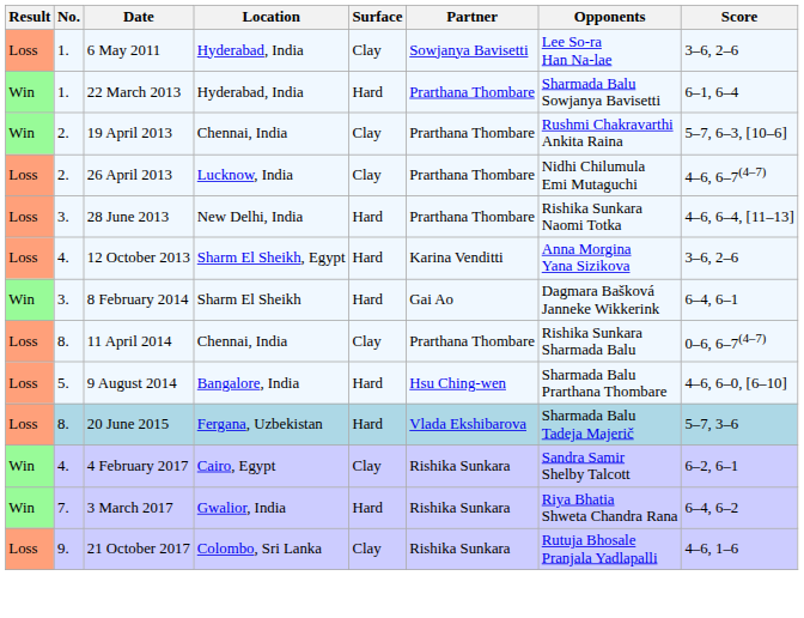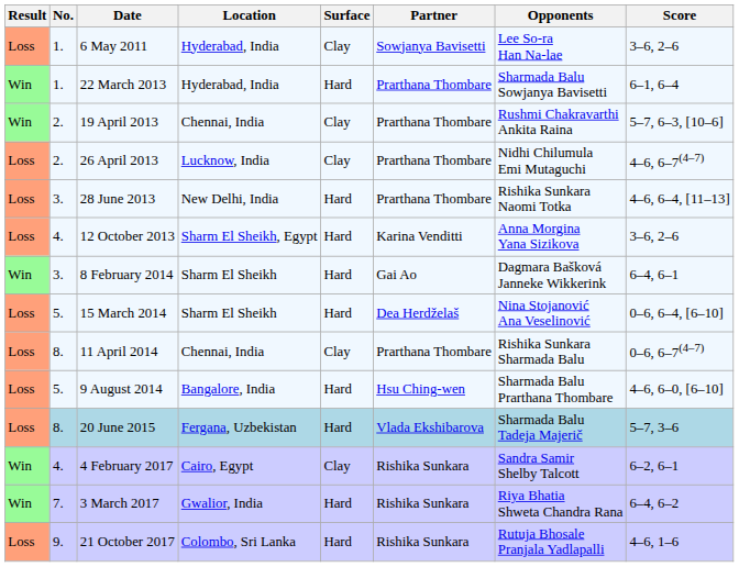+ row: Loss | 5. | 15 March 2014 | Sharm El Sheikh | Hard | Dea Herdželaš | Nina Stojanović Ana Veselinović | 0–6, 6–4, [6–10]
21 October 2017 | Surface: Clay -> Hard
